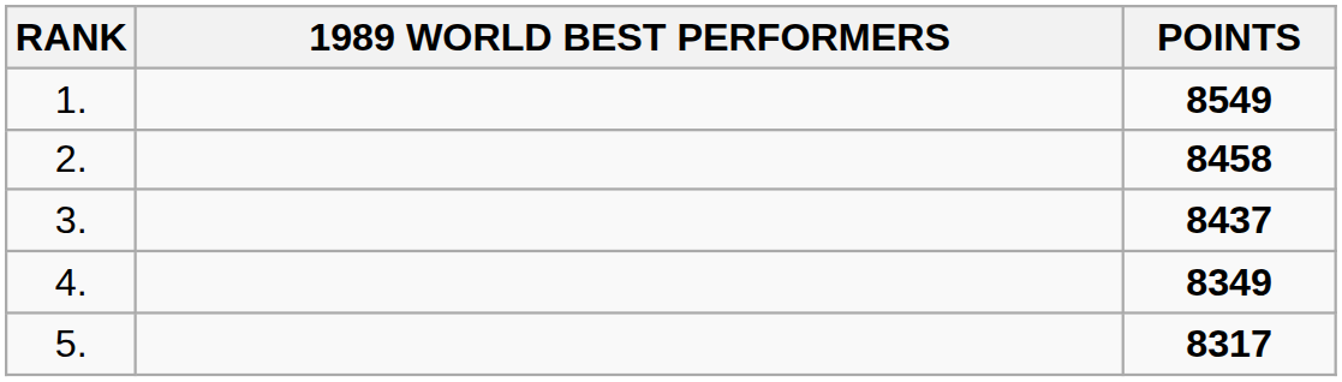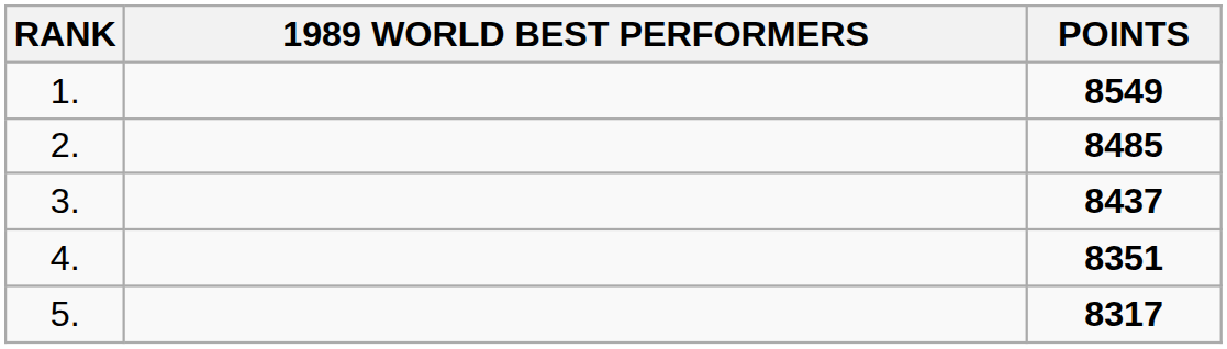2. | POINTS: 8458 -> 8485
4. | POINTS: 8349 -> 8351
